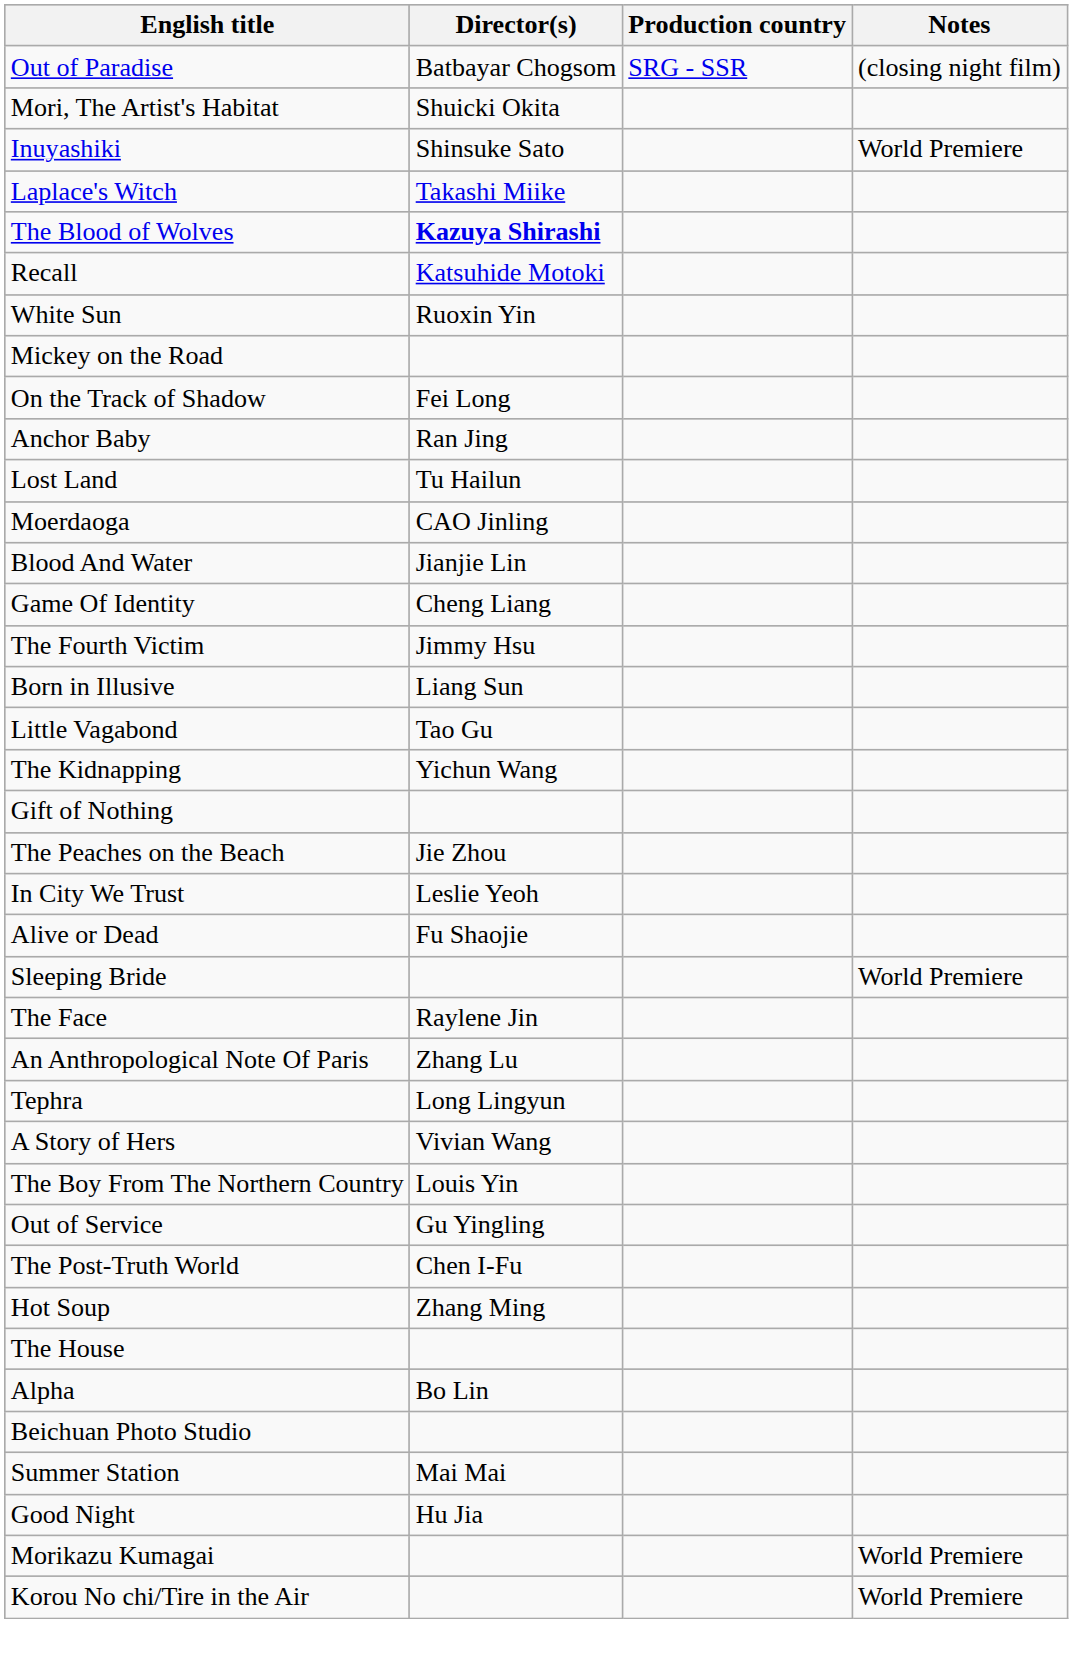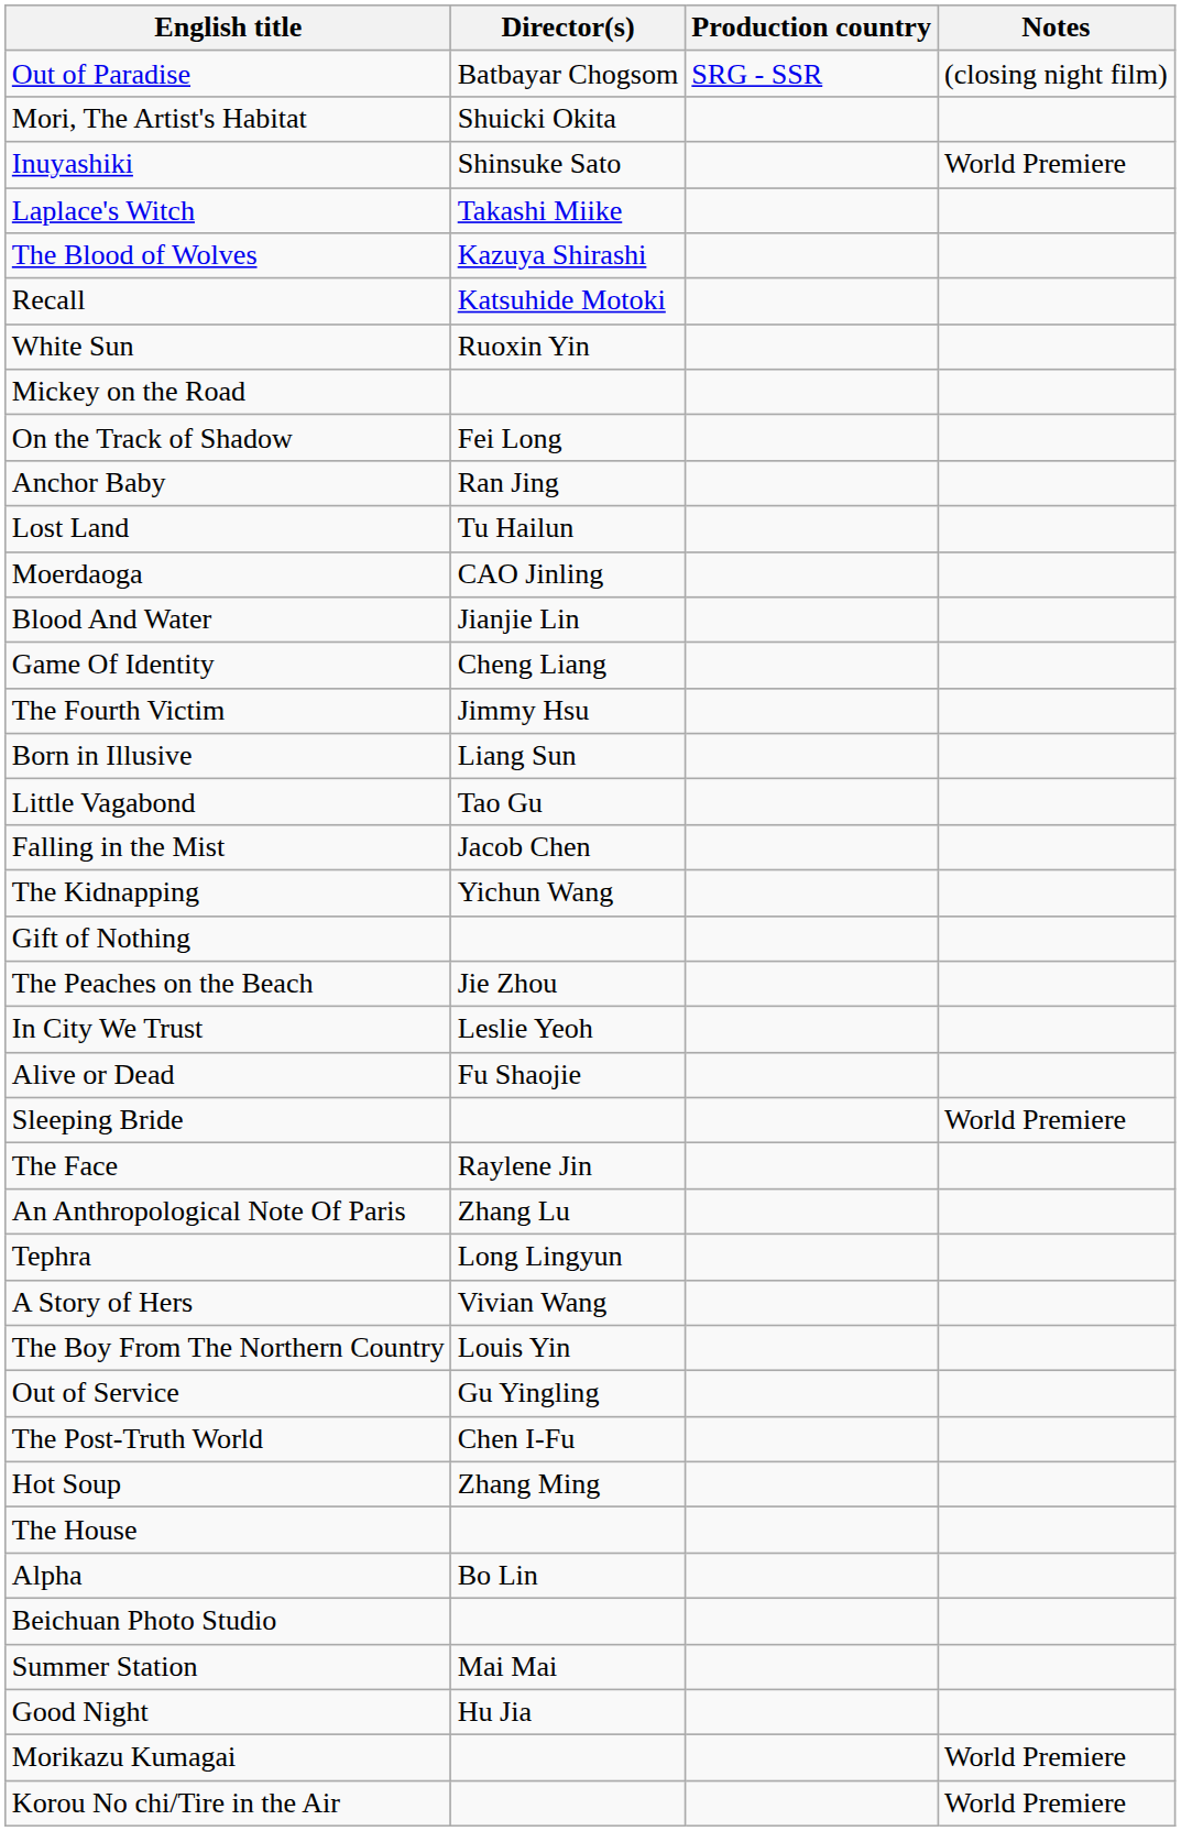The Blood of Wolves | Director(s): bold -> normal
+ row: Falling in the Mist | Jacob Chen
